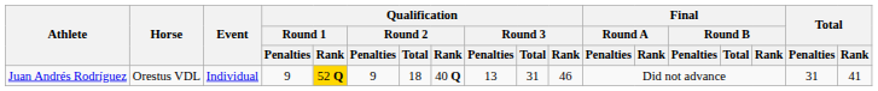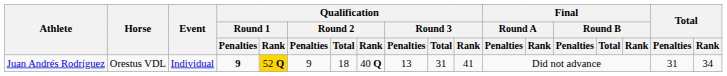Juan Andrés Rodríguez | Qualification / Round 1 / Penalties: normal -> bold
Juan Andrés Rodríguez | Qualification / Round 3 / Rank: 46 -> 41
Juan Andrés Rodríguez | Total / Rank: 41 -> 34
